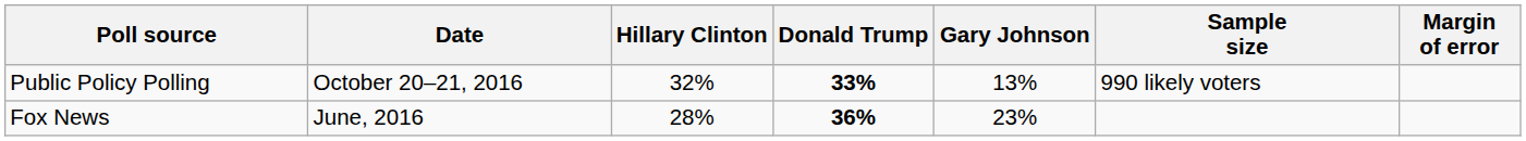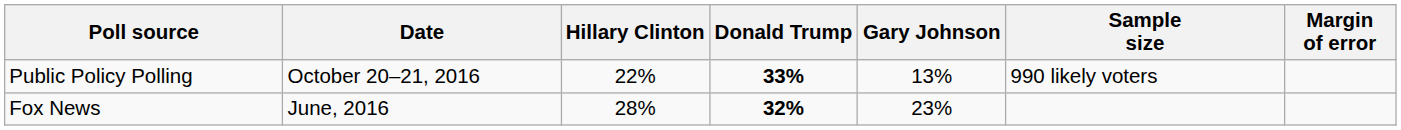Public Policy Polling | Hillary Clinton: 32% -> 22%
Fox News | Donald Trump: 36% -> 32%
